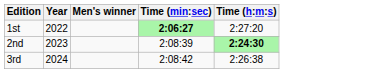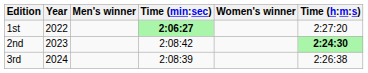+ column: Women's winner
2nd | Time (min:sec): 2:08:39 -> 2:08:42
3rd | Time (min:sec): 2:08:42 -> 2:08:39
